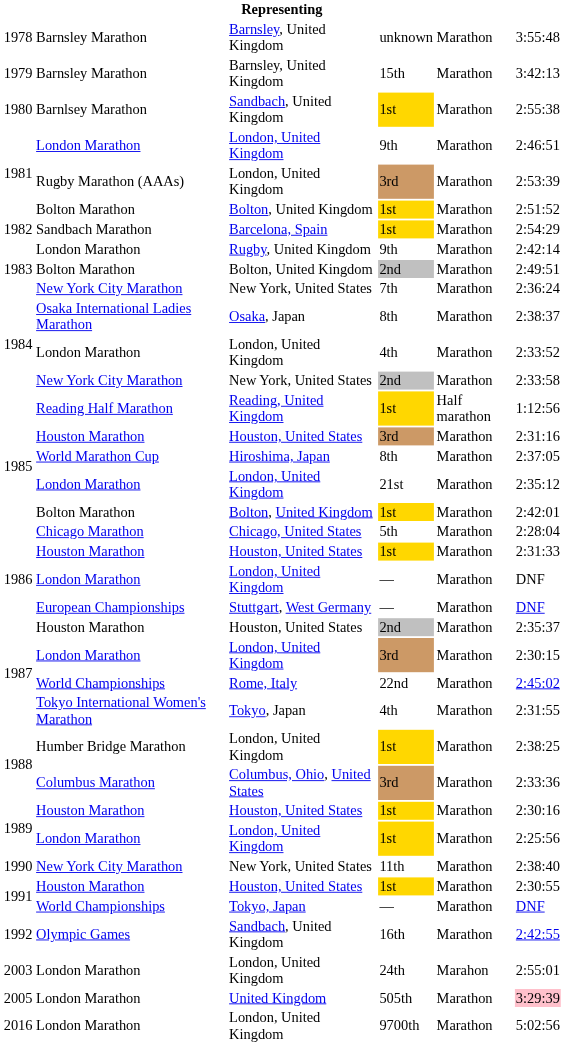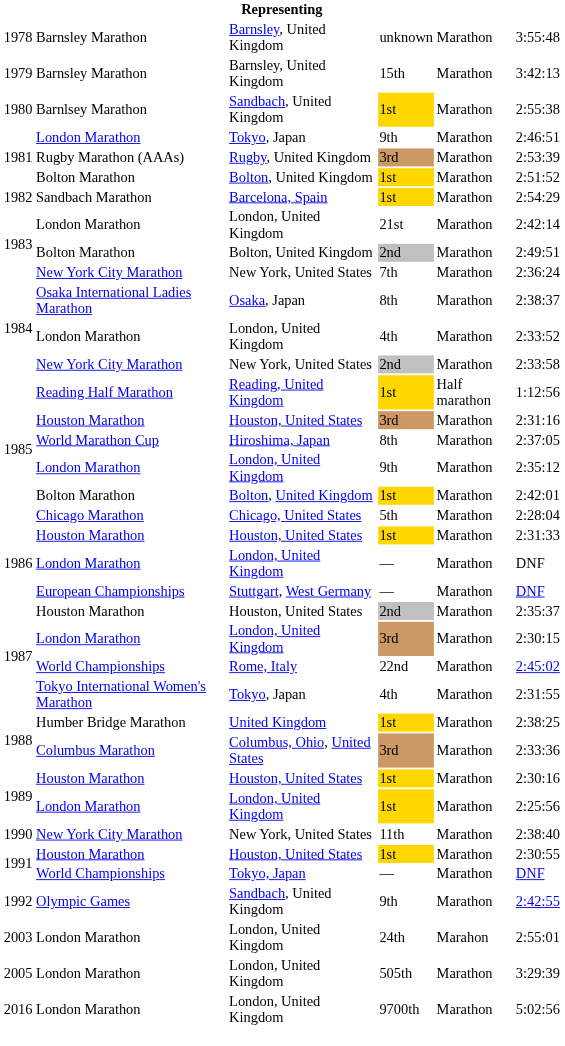1981 / London Marathon | column 3: London, United Kingdom -> Tokyo, Japan
1981 / Rugby Marathon (AAAs) | column 3: London, United Kingdom -> Rugby, United Kingdom
1983 / London Marathon | column 3: Rugby, United Kingdom -> London, United Kingdom
1983 / London Marathon | column 4: 9th -> 21st
1985 / London Marathon | column 4: 21st -> 9th
1988 / Humber Bridge Marathon | column 3: London, United Kingdom -> United Kingdom
1992 | column 4: 16th -> 9th
2005 | column 3: United Kingdom -> London, United Kingdom
2005 | column 6: pink background -> no background
